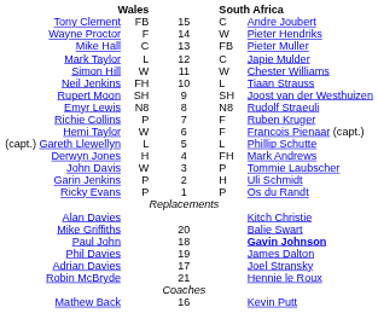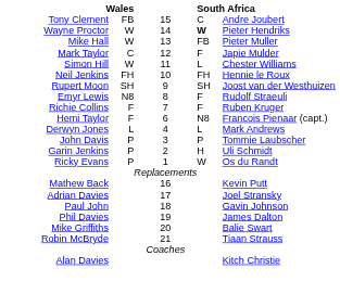Wayne Proctor | column 2: F -> W
Wayne Proctor | column 4: normal -> bold
Mike Hall | column 2: C -> W
Mark Taylor | column 2: L -> C
Mark Taylor | column 4: C -> F
Simon Hill | column 4: W -> L
Neil Jenkins | column 4: L -> FH
Neil Jenkins | column 5: Tiaan Strauss -> Hennie le Roux
Emyr Lewis | column 4: N8 -> F
Richie Collins | column 2: P -> F
Hemi Taylor | column 2: W -> F
Hemi Taylor | column 4: F -> N8
- row: (capt.) Gareth Llewellyn | L | 5 | L | Phillip Schutte
Derwyn Jones | column 2: H -> L
Derwyn Jones | column 4: FH -> L
John Davis | column 2: W -> P
Ricky Evans | column 4: P -> W
rows swapped: Mathew Back <-> Alan Davies
rows swapped: Adrian Davies <-> Mike Griffiths
Paul John | column 5: bold -> normal
Robin McBryde | column 5: Hennie le Roux -> Tiaan Strauss
